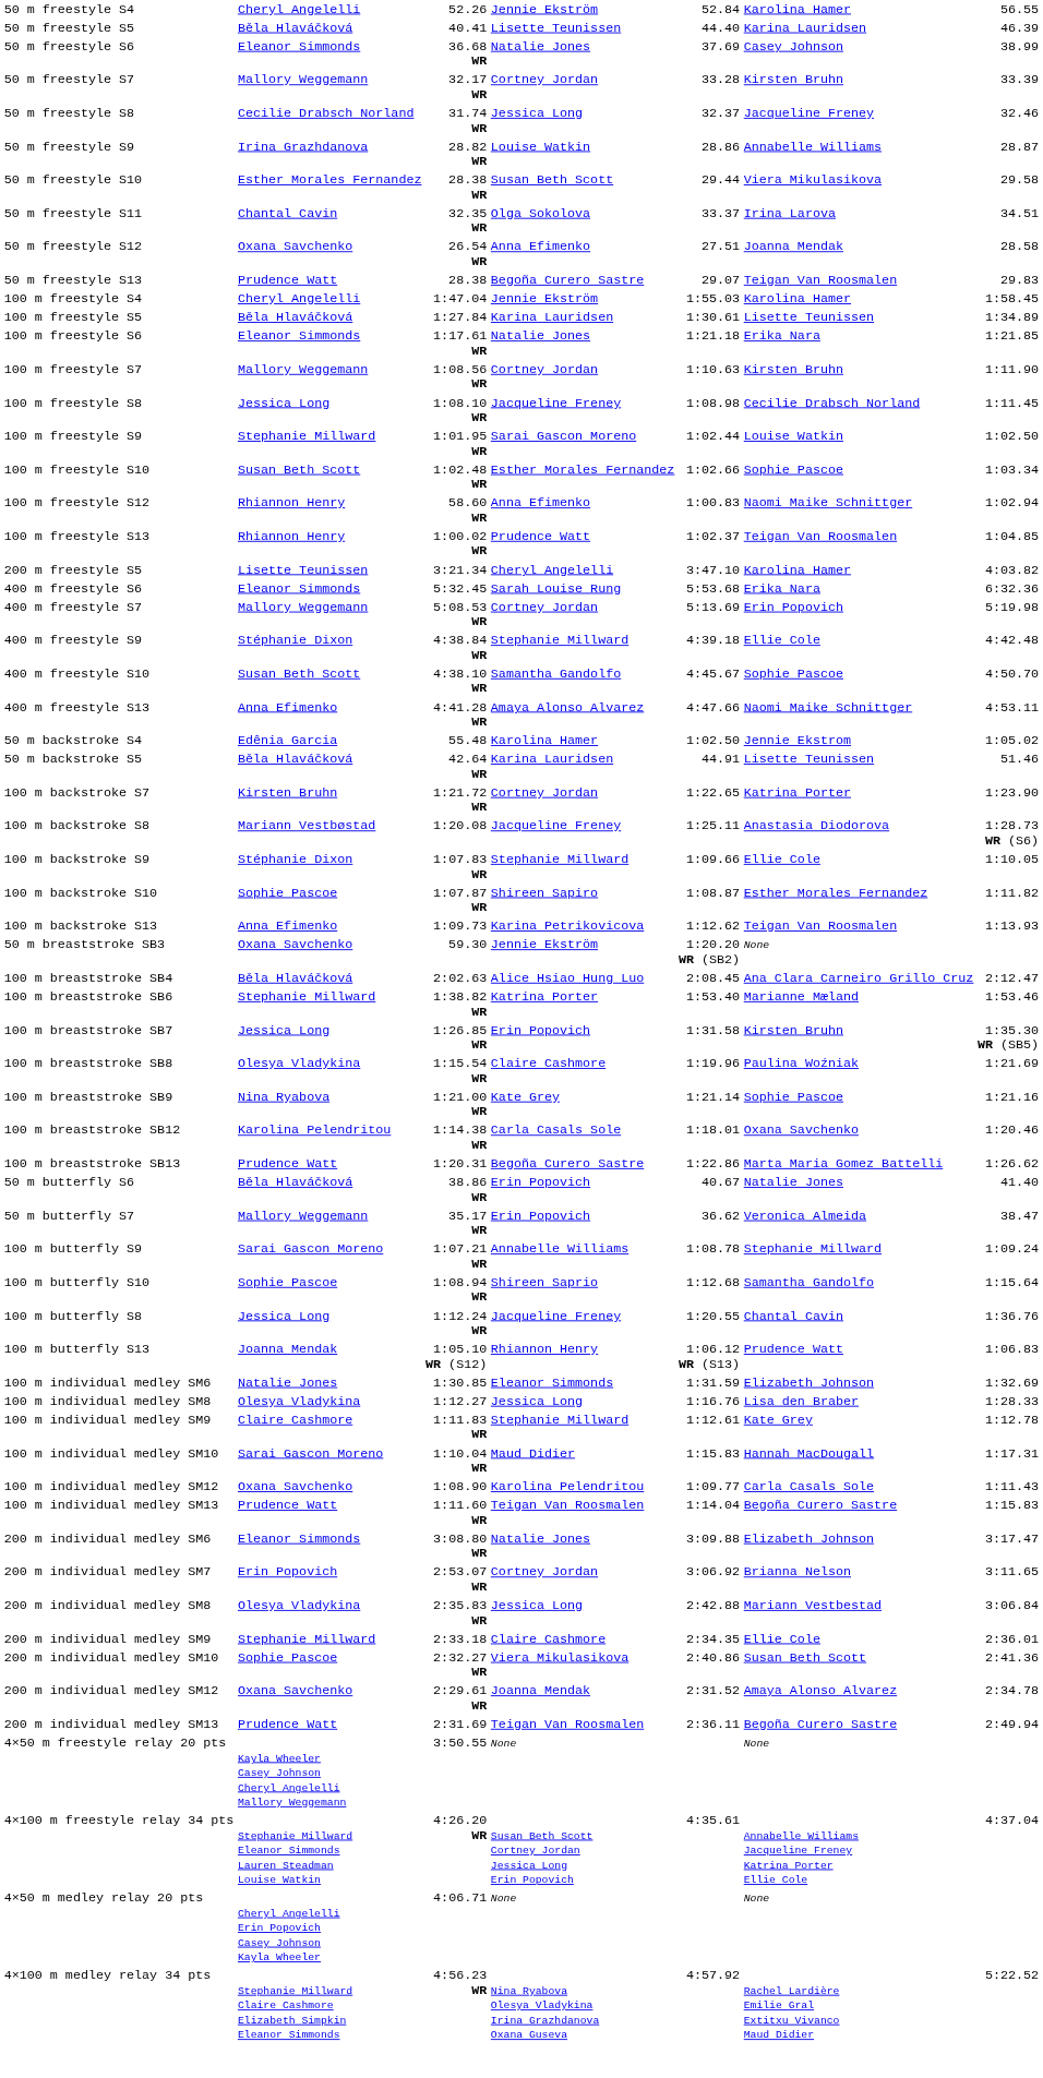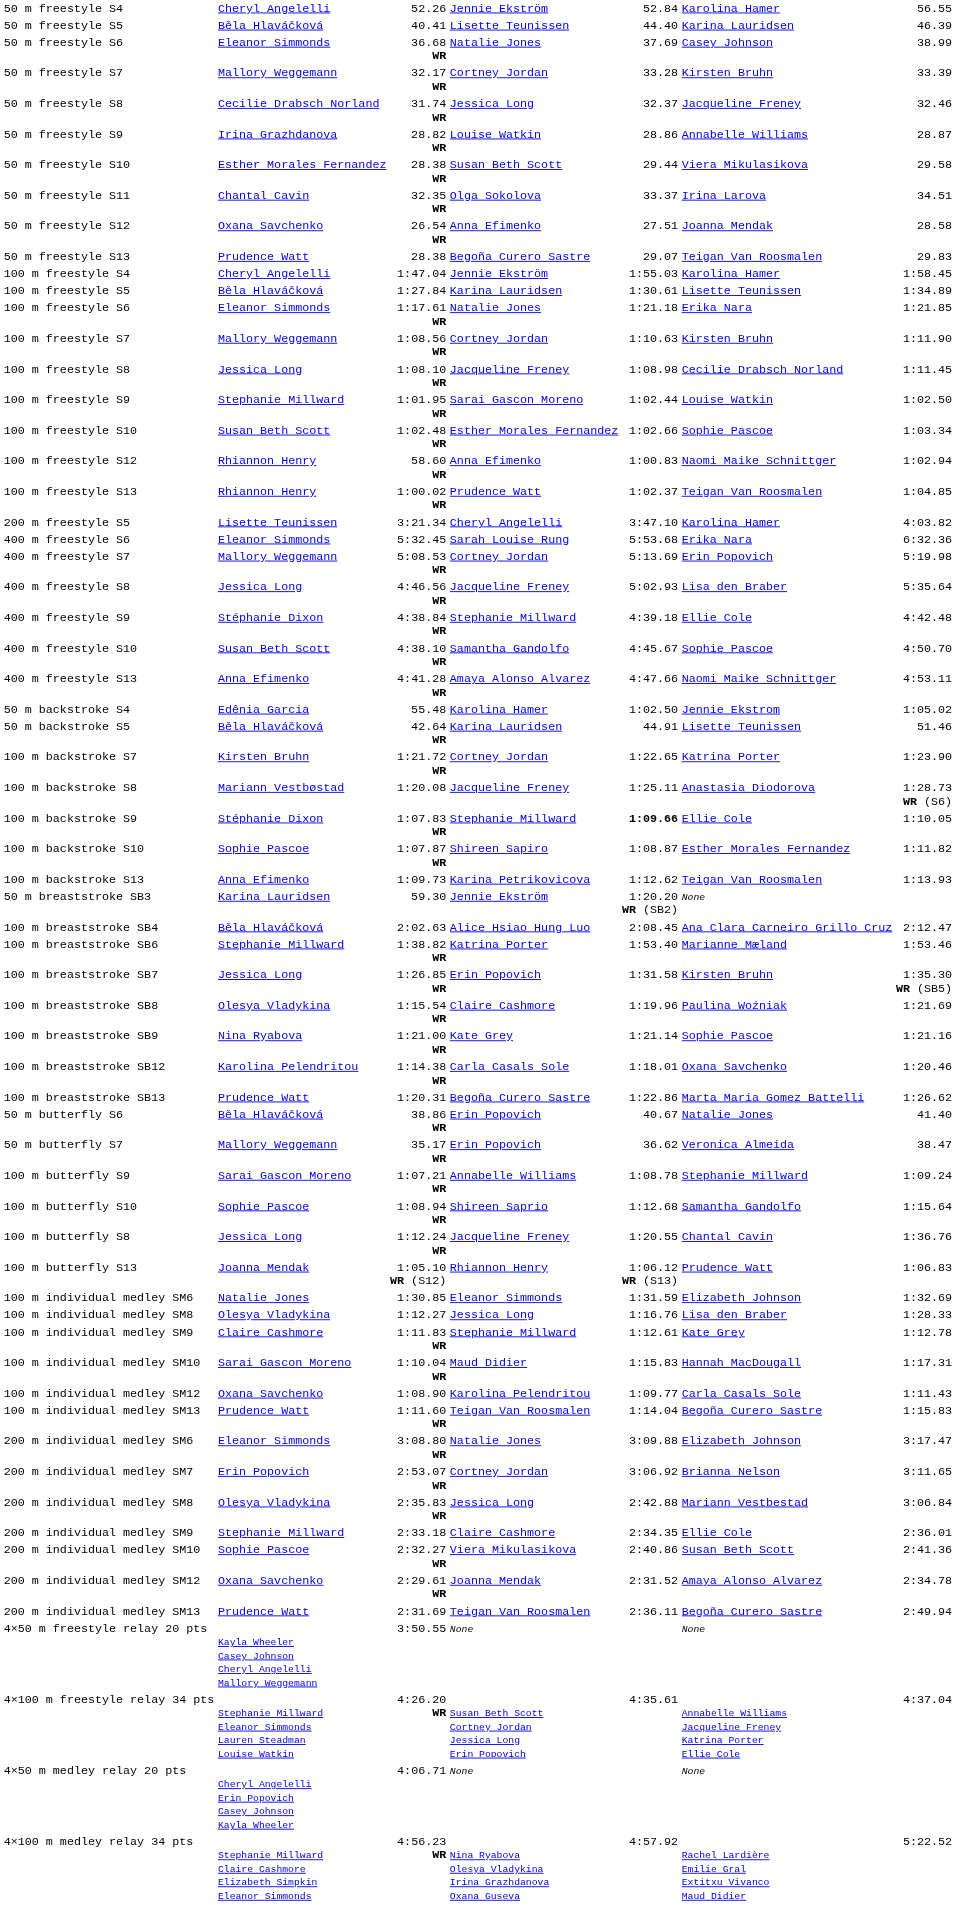+ row: 400 m freestyle S8 | Jessica Long | 4:46.56 WR | Jacqueline Freney | 5:02.93 | Lisa den Braber | 5:35.64
100 m backstroke S9 | column 5: normal -> bold
50 m breaststroke SB3 | column 2: Oxana Savchenko -> Karina Lauridsen
